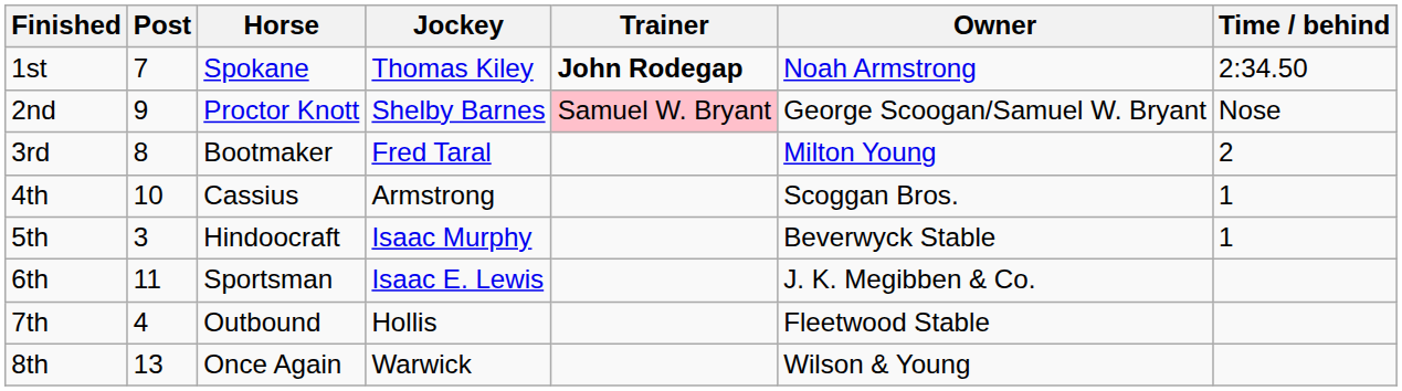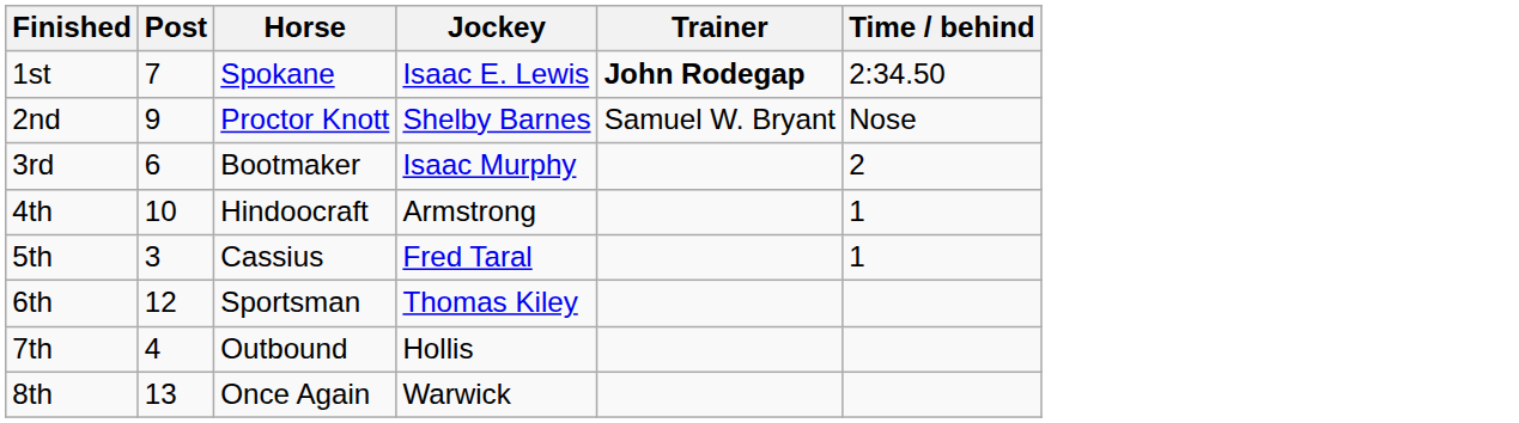- column: Owner | Noah Armstrong | George Scoogan/Samuel W. Bryant | Milton Young | Scoggan Bros. | Beverwyck Stable | J. K. Megibben & Co. | Fleetwood Stable | Wilson & Young
1st | Jockey: Thomas Kiley -> Isaac E. Lewis
2nd | Trainer: pink background -> no background
3rd | Post: 8 -> 6
3rd | Jockey: Fred Taral -> Isaac Murphy
4th | Horse: Cassius -> Hindoocraft
5th | Horse: Hindoocraft -> Cassius
5th | Jockey: Isaac Murphy -> Fred Taral
6th | Post: 11 -> 12
6th | Jockey: Isaac E. Lewis -> Thomas Kiley
